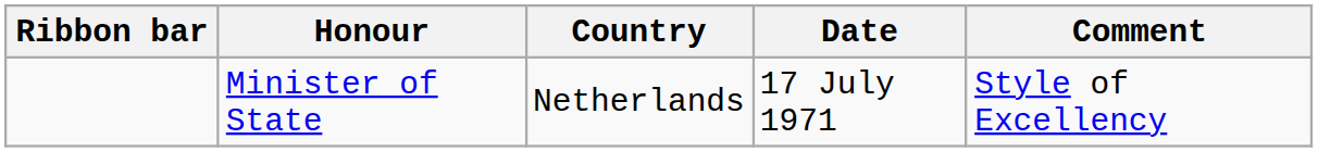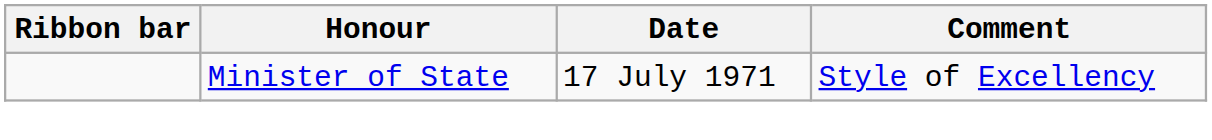- column: Country | Netherlands
